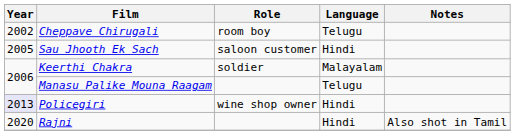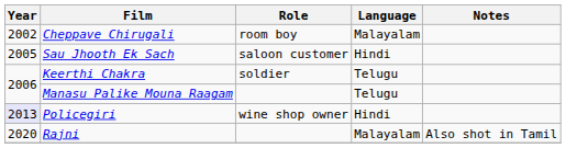Cheppave Chirugali | Language: Telugu -> Malayalam
Keerthi Chakra | Language: Malayalam -> Telugu
Rajni | Language: Hindi -> Malayalam
